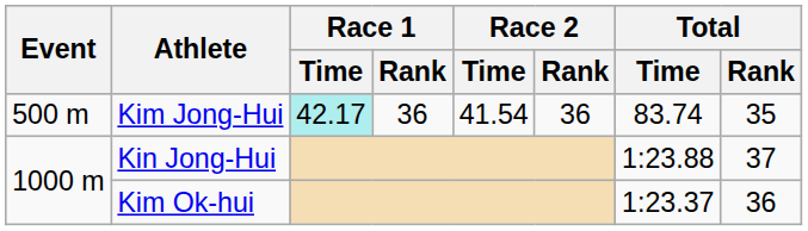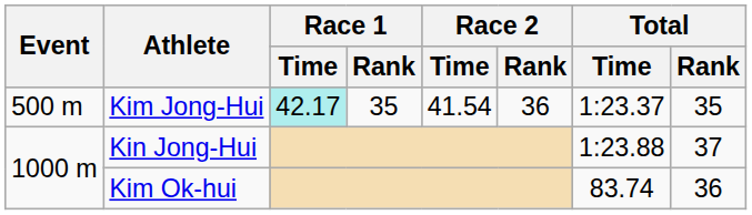Kim Jong-Hui | Race 1 / Rank: 36 -> 35
Kim Jong-Hui | Total / Time: 83.74 -> 1:23.37
Kim Ok-hui | Total / Time: 1:23.37 -> 83.74
